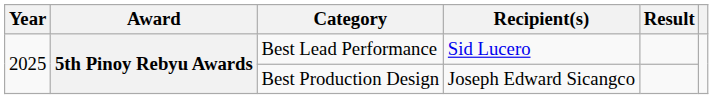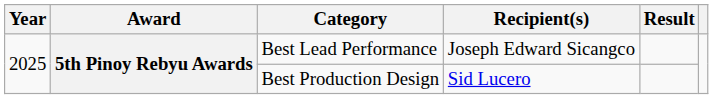Best Lead Performance | Recipient(s): Sid Lucero -> Joseph Edward Sicangco
Best Production Design | Recipient(s): Joseph Edward Sicangco -> Sid Lucero
